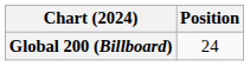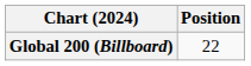Global 200 (Billboard) | Position: 24 -> 22
